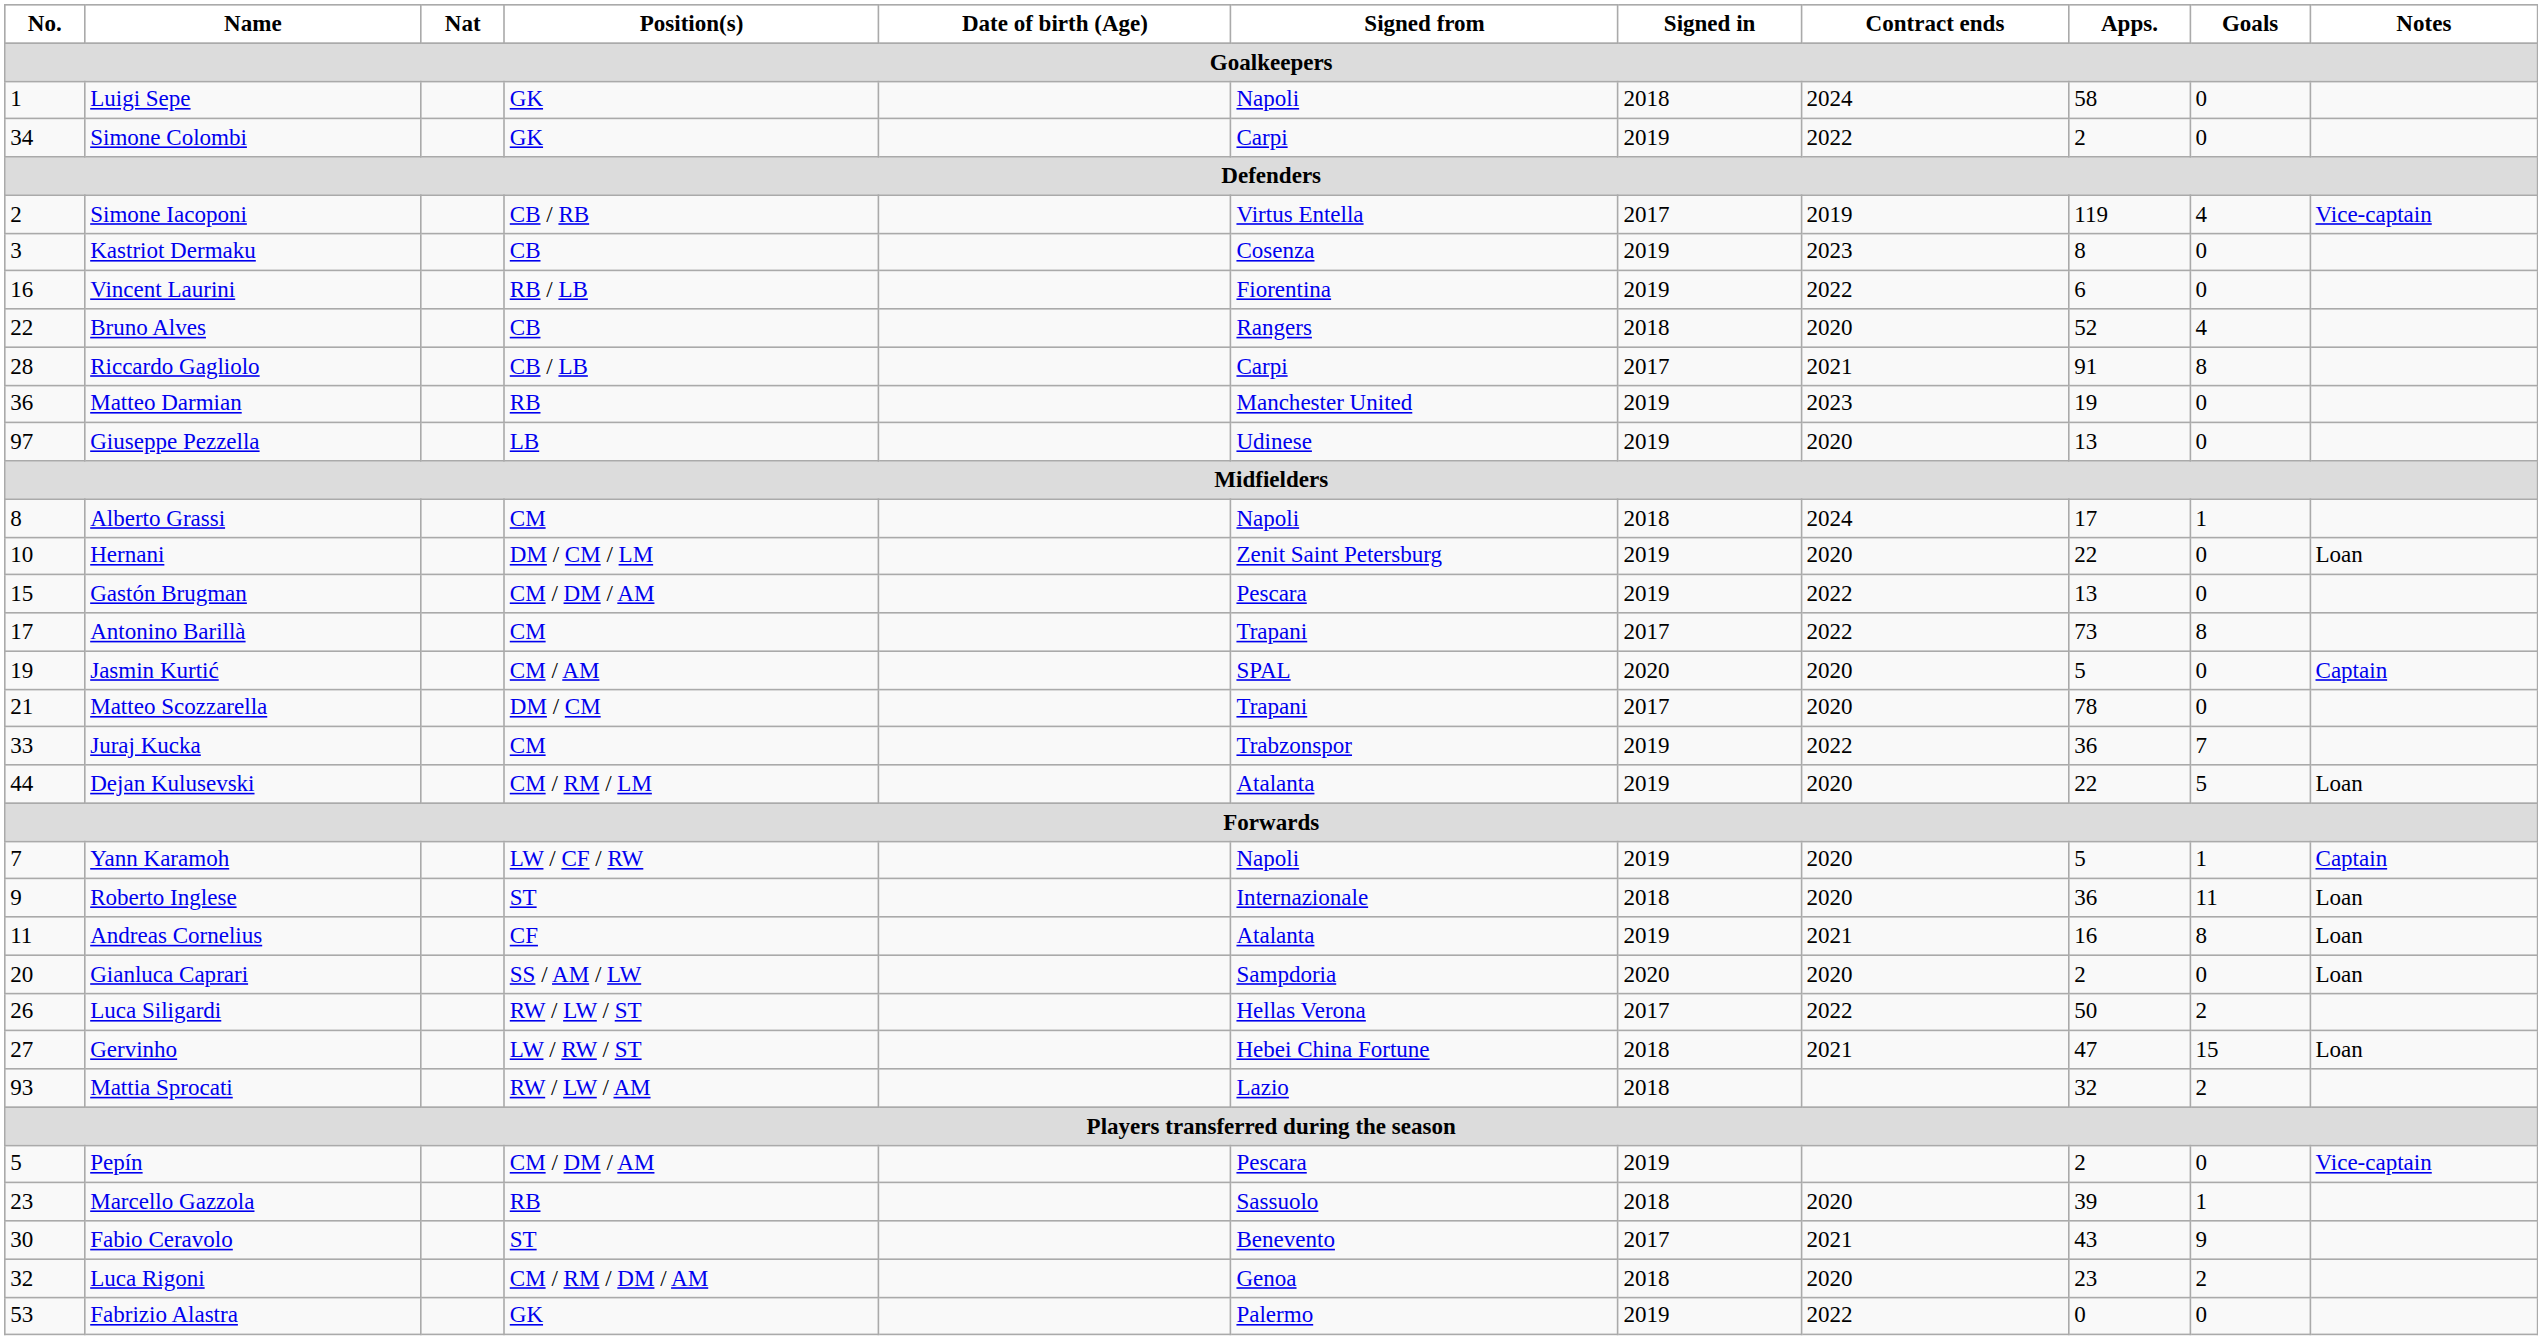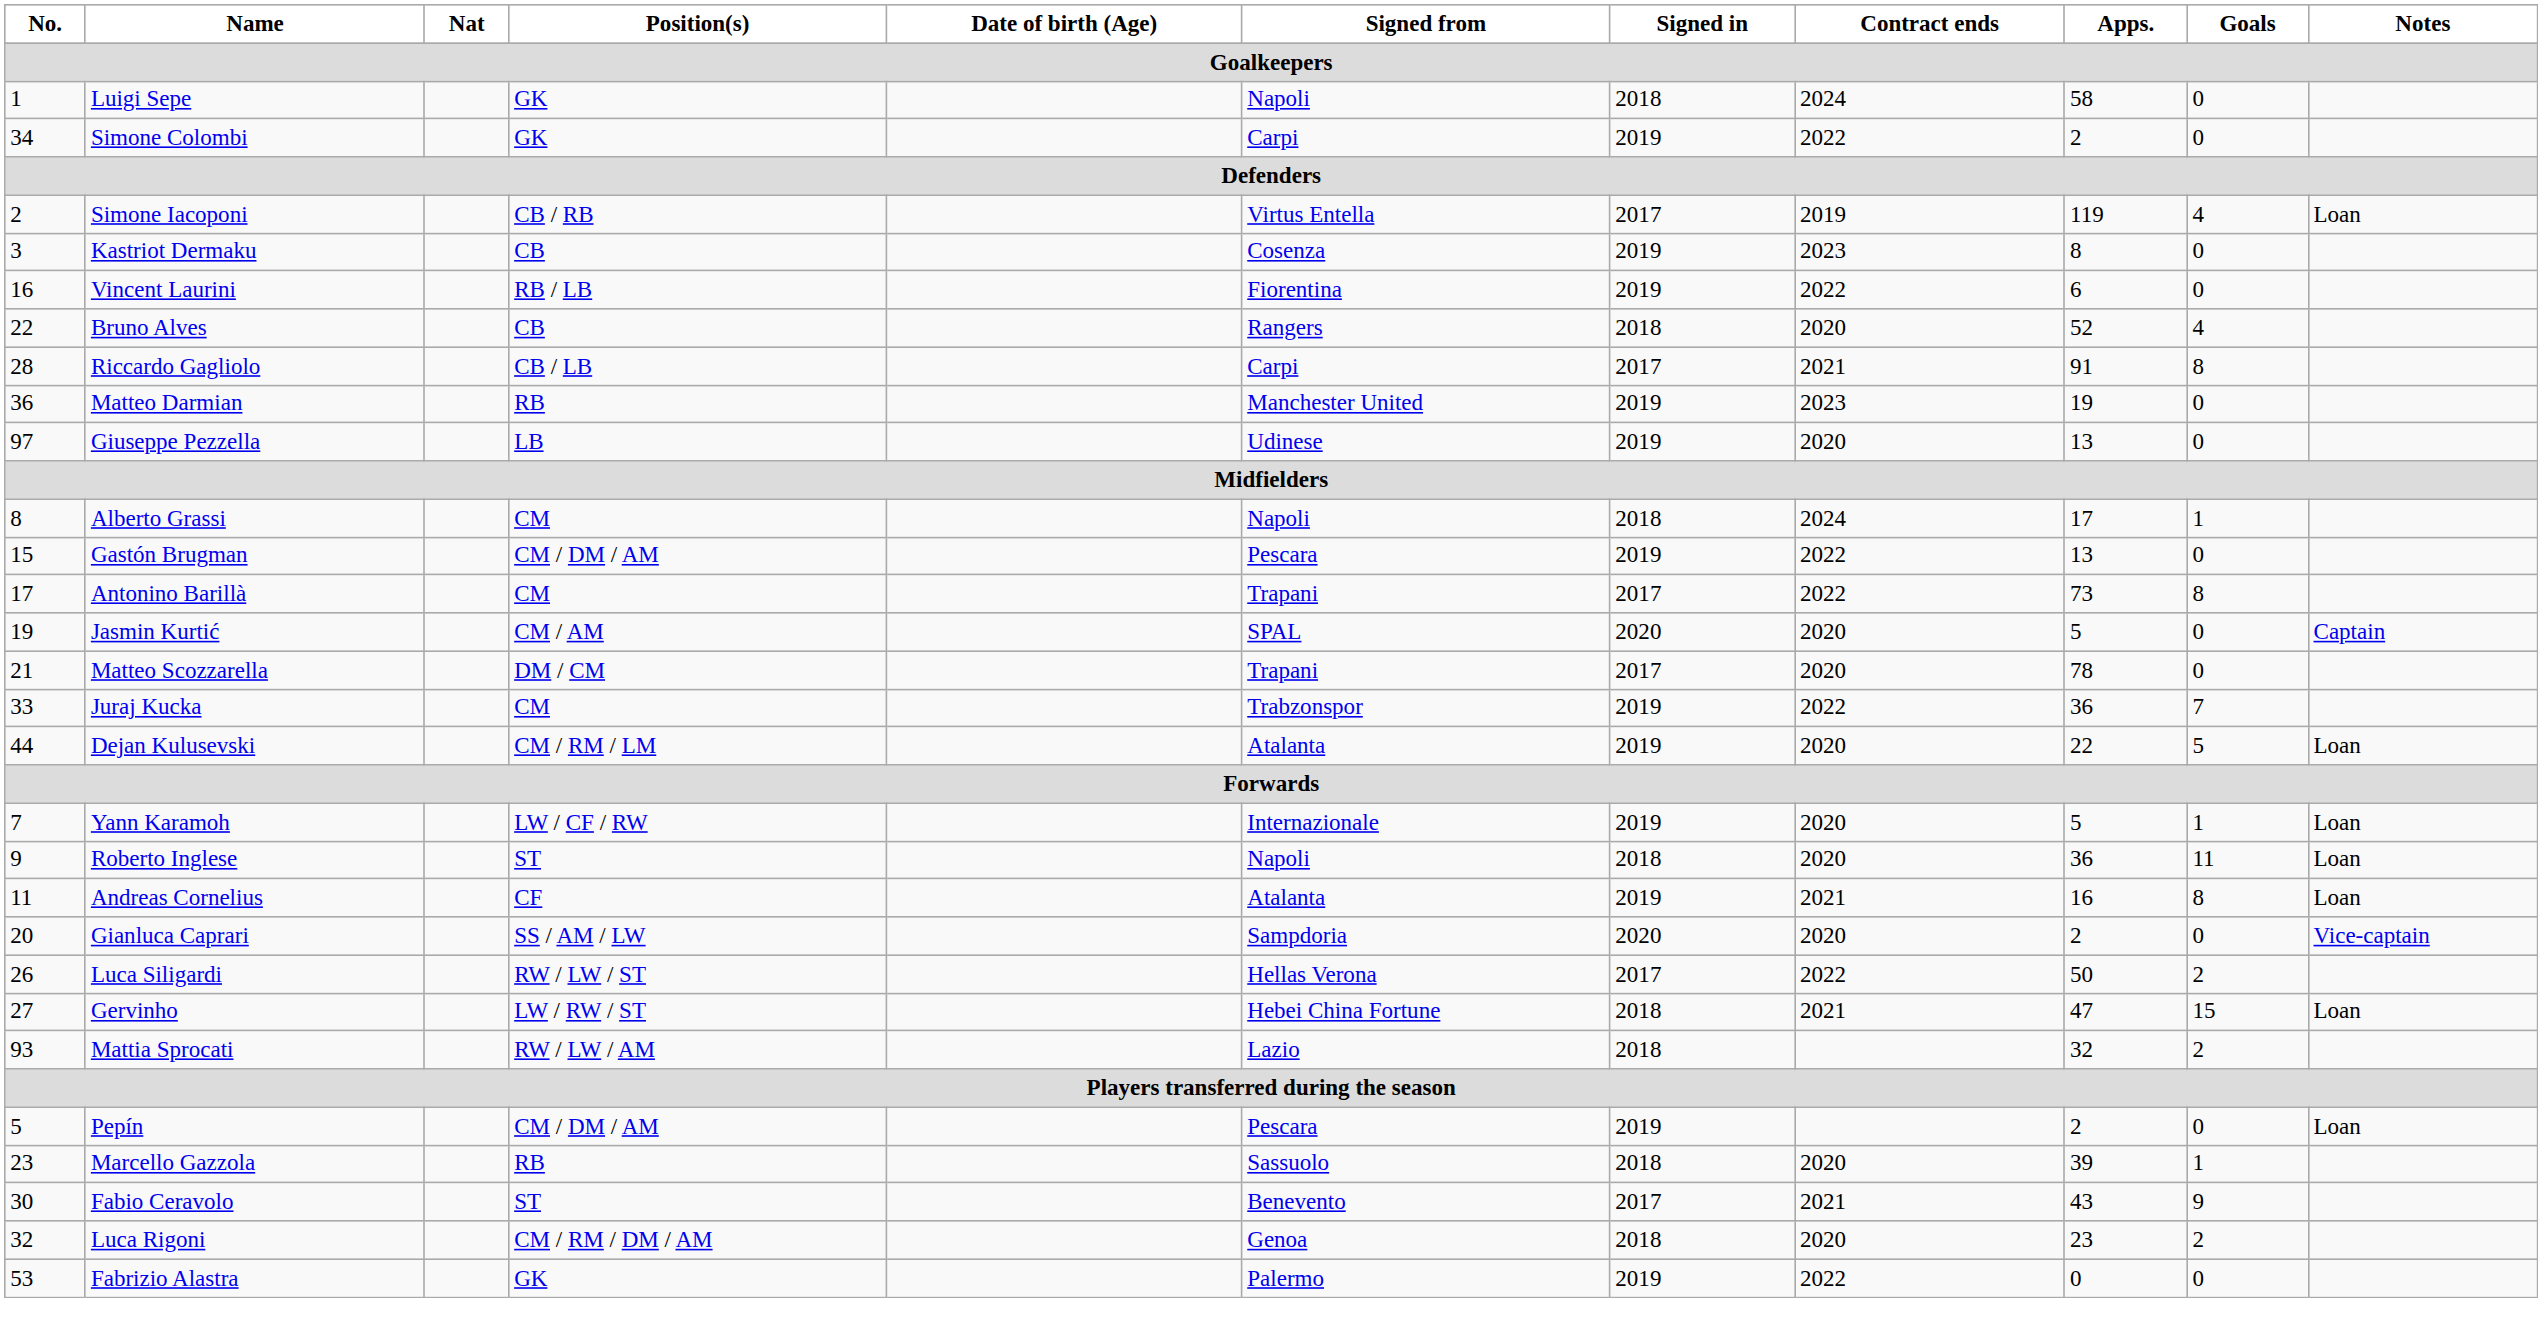Simone Iacoponi | Notes: Vice-captain -> Loan
- row: 10 | Hernani | DM / CM / LM | Zenit Saint Petersburg | 2019 | 2020 | 22 | 0 | Loan
Yann Karamoh | Signed from: Napoli -> Internazionale
Yann Karamoh | Notes: Captain -> Loan
Roberto Inglese | Signed from: Internazionale -> Napoli
Gianluca Caprari | Notes: Loan -> Vice-captain
Pepín | Notes: Vice-captain -> Loan
